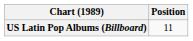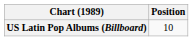US Latin Pop Albums (Billboard) | Position: 11 -> 10
